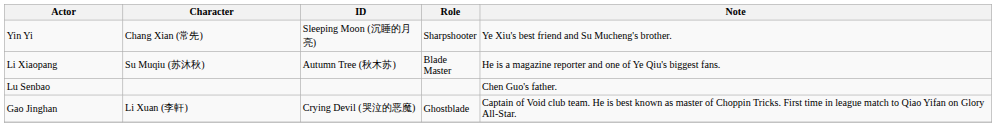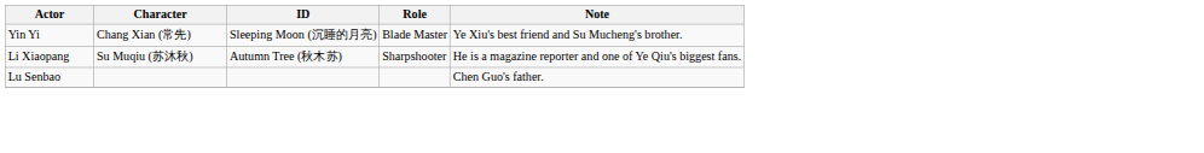Yin Yi | Role: Sharpshooter -> Blade Master
Li Xiaopang | Role: Blade Master -> Sharpshooter
- row: Gao Jinghan | Li Xuan (李軒) | Crying Devil (哭泣的恶魔) | Ghostblade | Captain of Void club team. He is best known as master of Choppin Tricks. First time in league match to Qiao Yifan on Glory All-Star.
